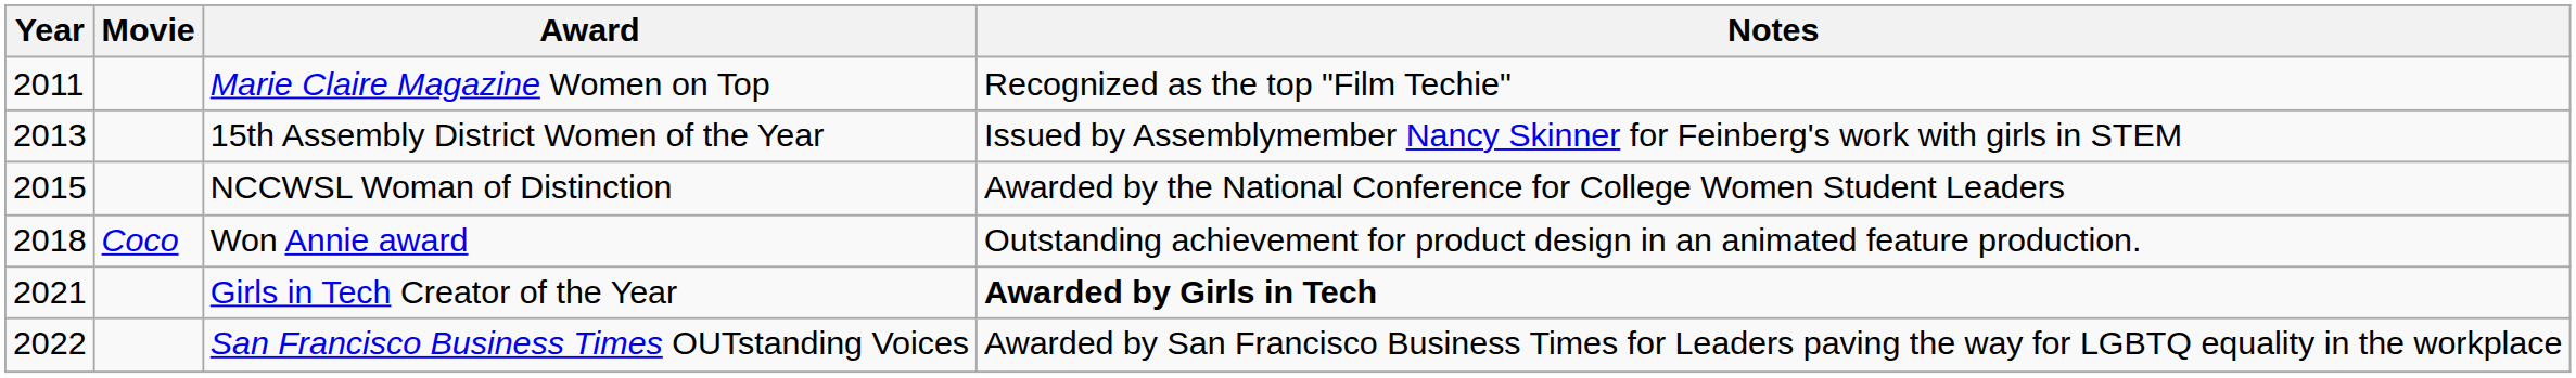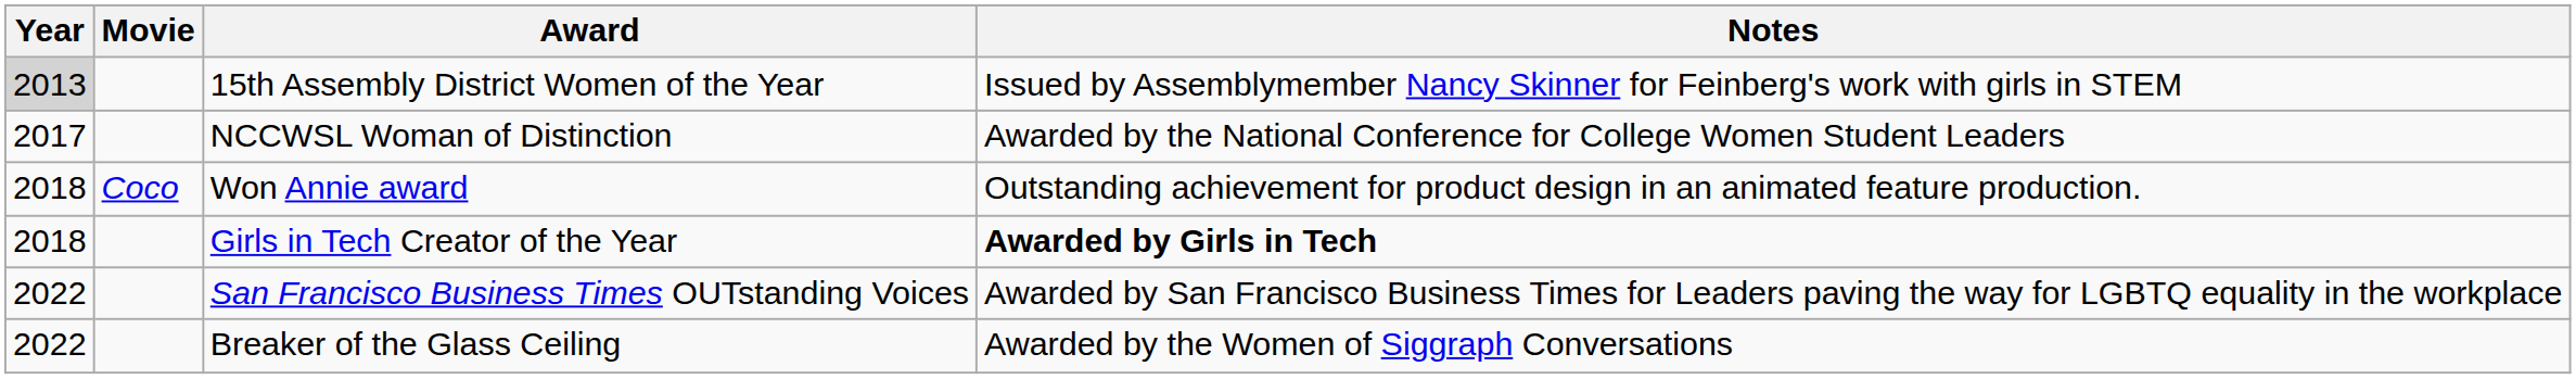- row: 2011 | Marie Claire Magazine Women on Top | Recognized as the top "Film Techie"
15th Assembly District Women of the Year | Year: no background -> lightgrey background
NCCWSL Woman of Distinction | Year: 2015 -> 2017
Girls in Tech Creator of the Year | Year: 2021 -> 2018
+ row: 2022 | Breaker of the Glass Ceiling | Awarded by the Women of Siggraph Conversations
